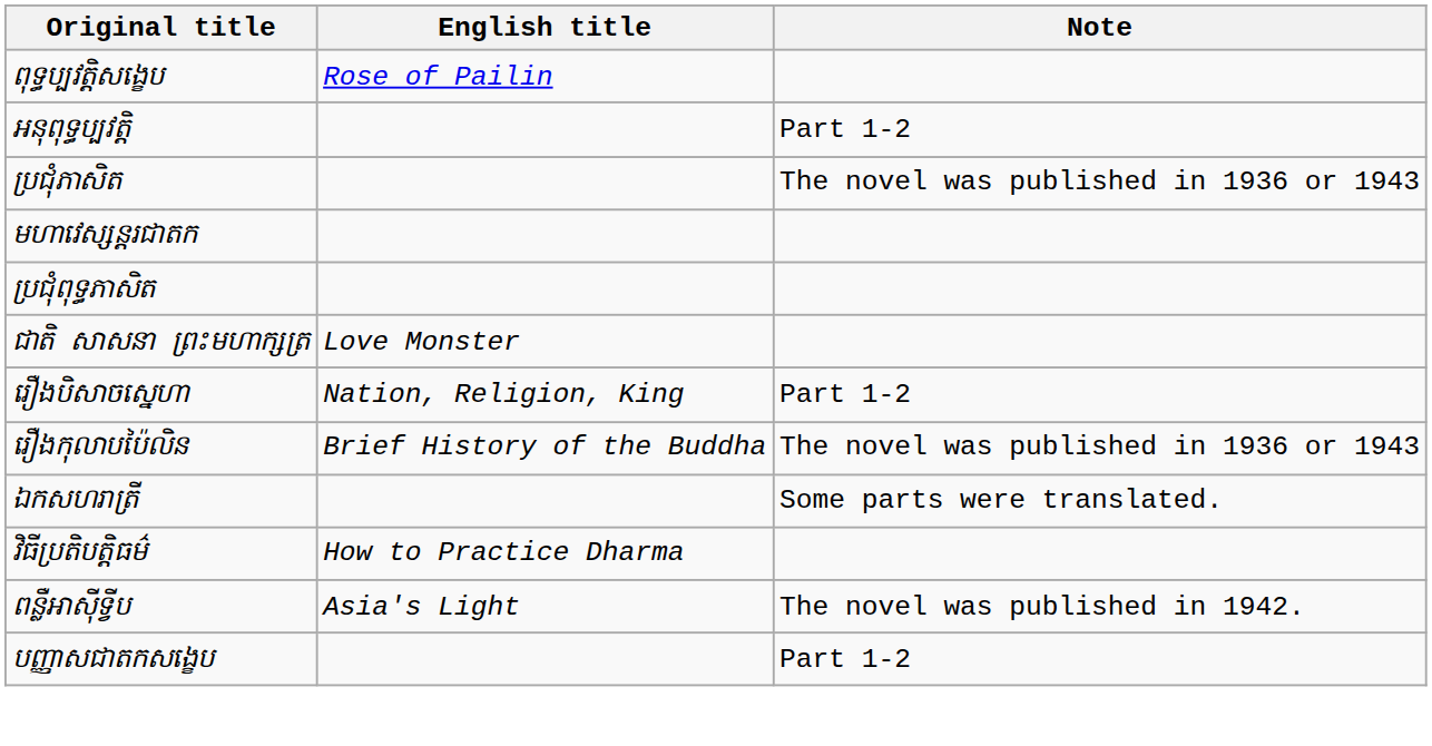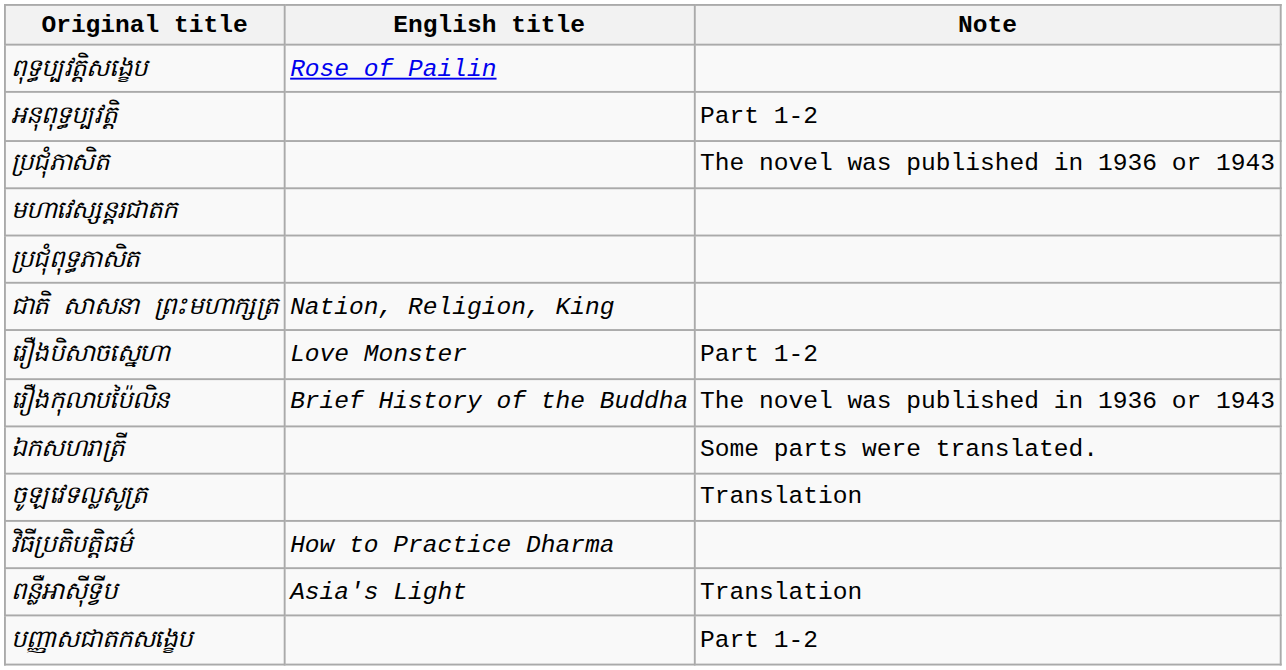ជាតិ សាសនា ព្រះមហាក្សត្រ | English title: Love Monster -> Nation, Religion, King
រឿងបិសាចស្នេហា | English title: Nation, Religion, King -> Love Monster
+ row: ចូឡវេទល្លសូត្រ | Translation
ពន្លឺអាស៊ីទ្វីប | Note: The novel was published in 1942. -> Translation
